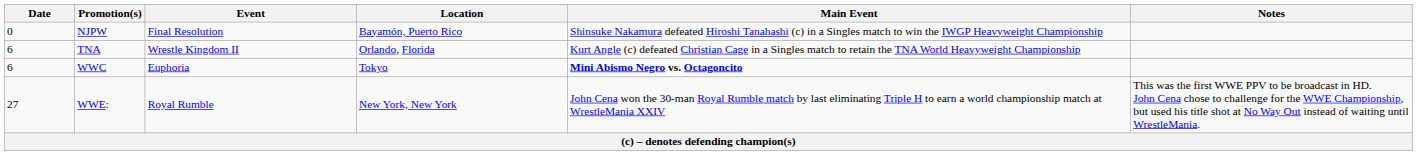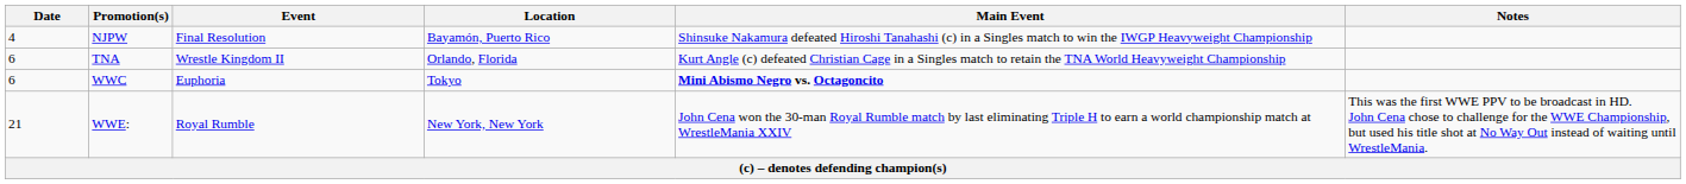NJPW | Date: 0 -> 4
WWE: | Date: 27 -> 21
